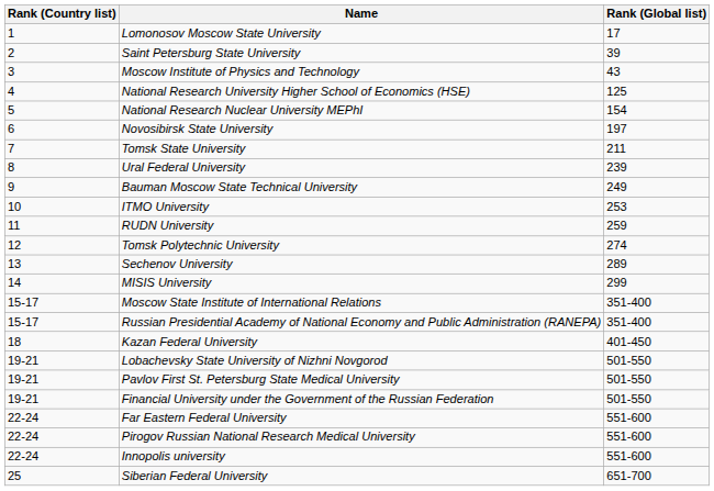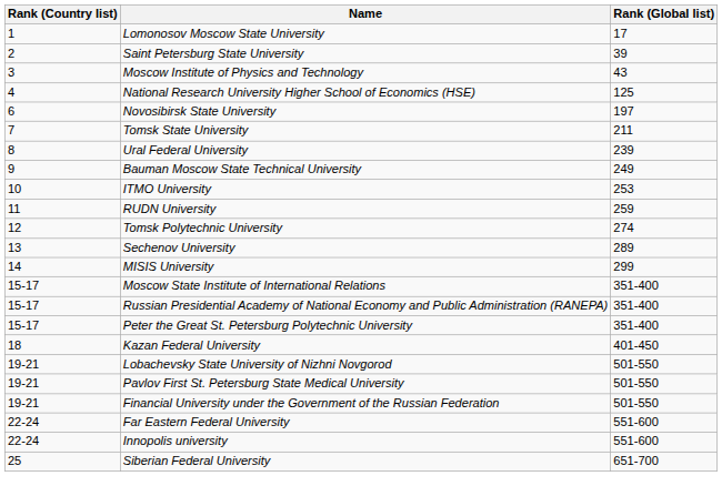- row: 5 | National Research Nuclear University MEPhI | 154
+ row: 15-17 | Peter the Great St. Petersburg Polytechnic University | 351-400
- row: 22-24 | Pirogov Russian National Research Medical University | 551-600
